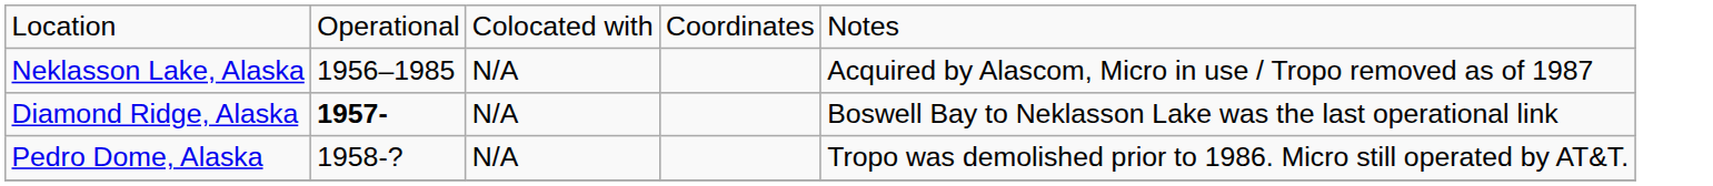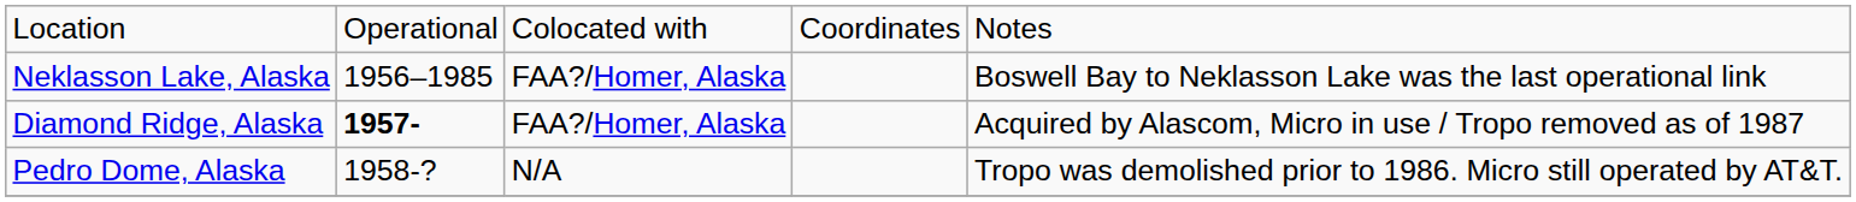Neklasson Lake, Alaska | column 3: N/A -> FAA?/Homer, Alaska
Neklasson Lake, Alaska | column 5: Acquired by Alascom, Micro in use / Tropo removed as of 1987 -> Boswell Bay to Neklasson Lake was the last operational link
Diamond Ridge, Alaska | column 3: N/A -> FAA?/Homer, Alaska
Diamond Ridge, Alaska | column 5: Boswell Bay to Neklasson Lake was the last operational link -> Acquired by Alascom, Micro in use / Tropo removed as of 1987
